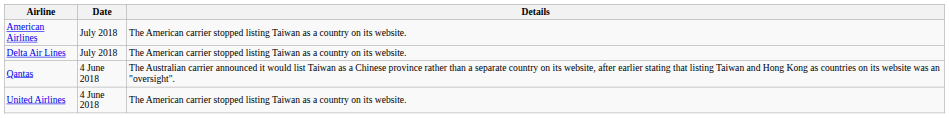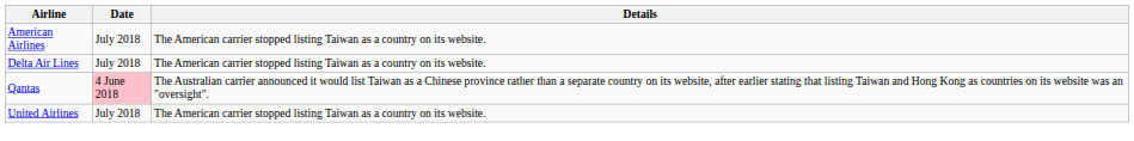Qantas | Date: no background -> pink background
United Airlines | Date: 4 June 2018 -> July 2018
